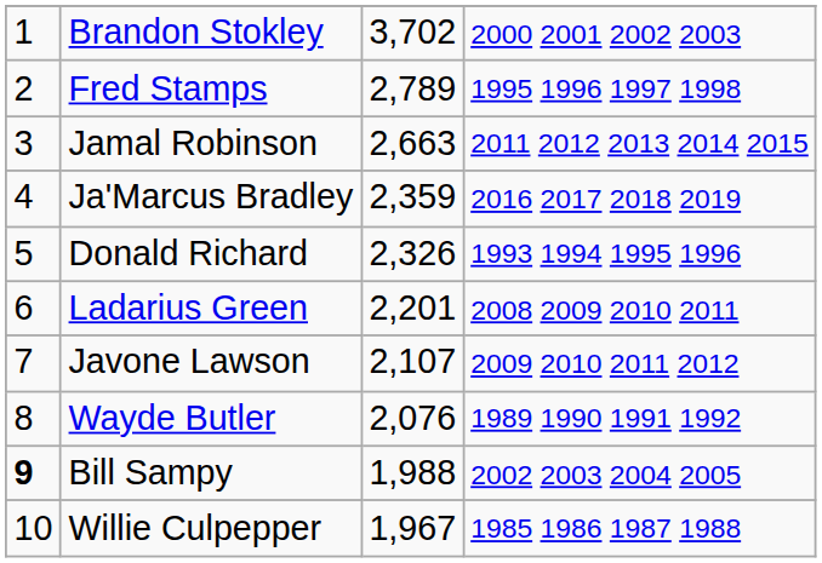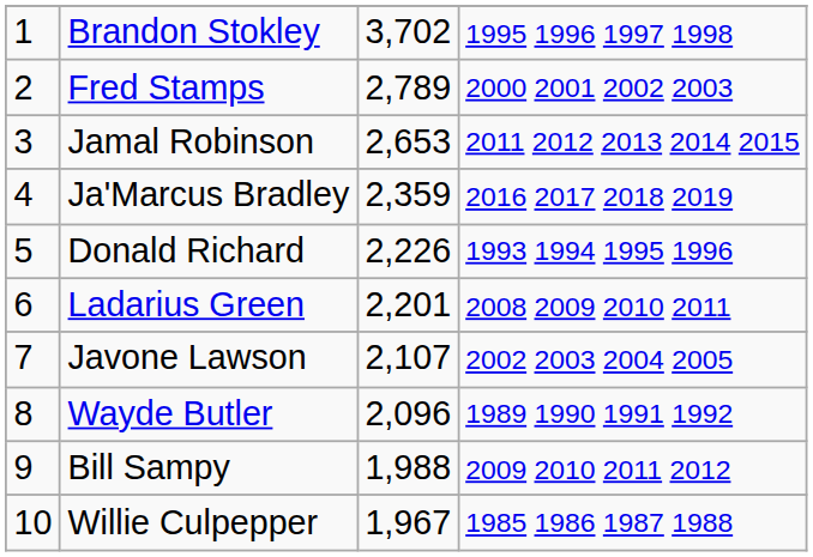Brandon Stokley | column 4: 2000 2001 2002 2003 -> 1995 1996 1997 1998
Fred Stamps | column 4: 1995 1996 1997 1998 -> 2000 2001 2002 2003
Jamal Robinson | column 3: 2,663 -> 2,653
Donald Richard | column 3: 2,326 -> 2,226
Javone Lawson | column 4: 2009 2010 2011 2012 -> 2002 2003 2004 2005
Wayde Butler | column 3: 2,076 -> 2,096
Bill Sampy | column 1: bold -> normal
Bill Sampy | column 4: 2002 2003 2004 2005 -> 2009 2010 2011 2012
